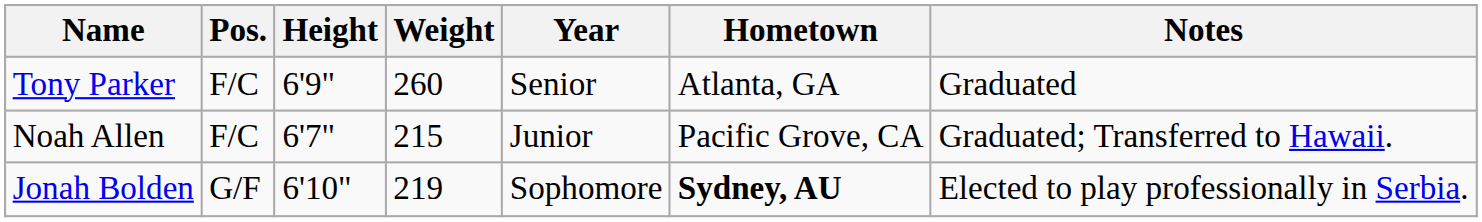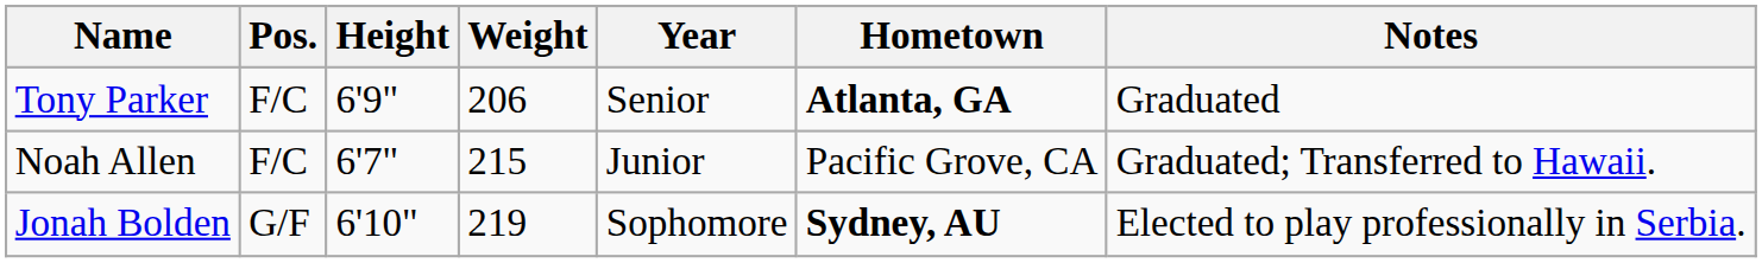Tony Parker | Weight: 260 -> 206
Tony Parker | Hometown: normal -> bold
